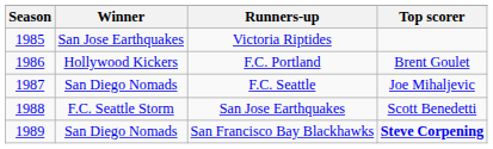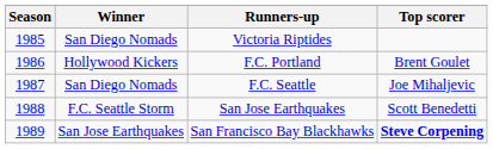Victoria Riptides | Winner: San Jose Earthquakes -> San Diego Nomads
San Francisco Bay Blackhawks | Winner: San Diego Nomads -> San Jose Earthquakes
